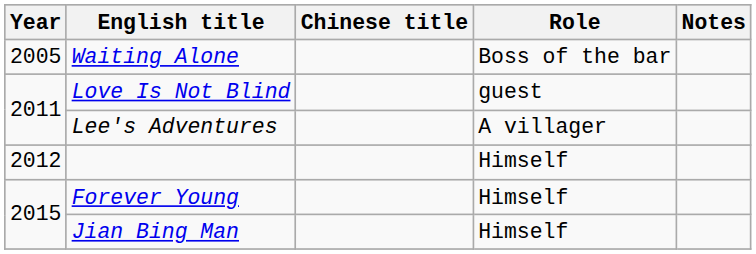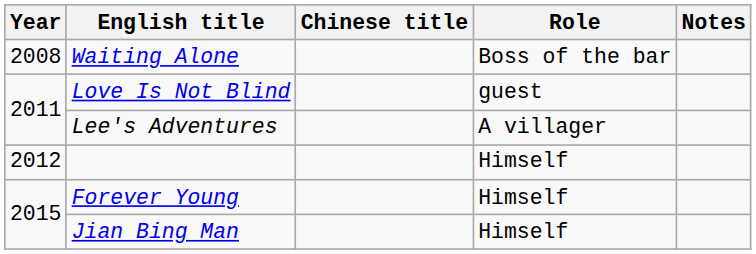Waiting Alone | Year: 2005 -> 2008
